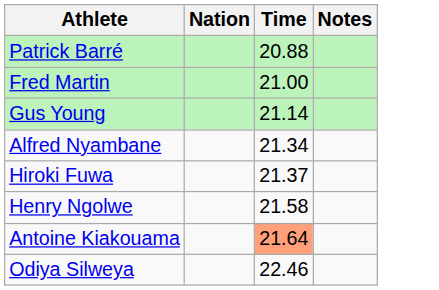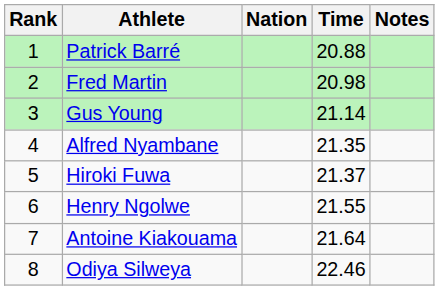+ column: Rank | 1 | 2 | 3 | 4 | 5 | 6 | 7 | 8
Fred Martin | Time: 21.00 -> 20.98
Alfred Nyambane | Time: 21.34 -> 21.35
Henry Ngolwe | Time: 21.58 -> 21.55
Antoine Kiakouama | Time: lightsalmon background -> no background
